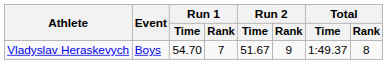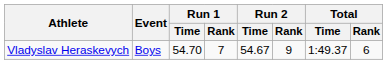Vladyslav Heraskevych | Run 2 / Time: 51.67 -> 54.67
Vladyslav Heraskevych | Total / Rank: 8 -> 6
